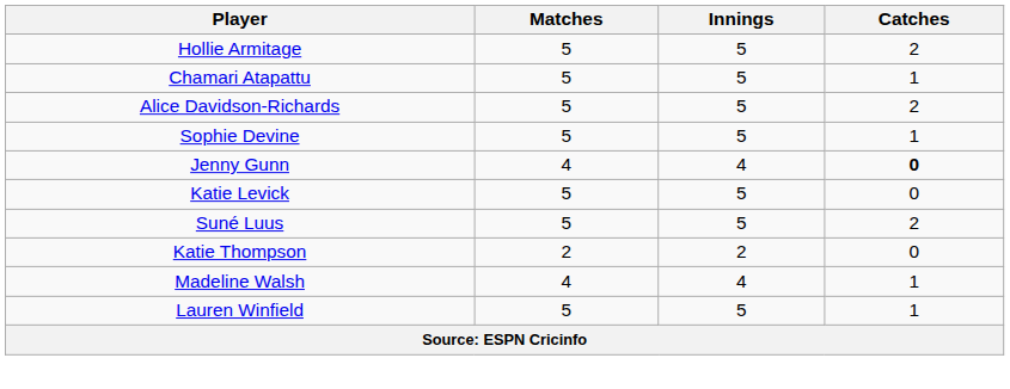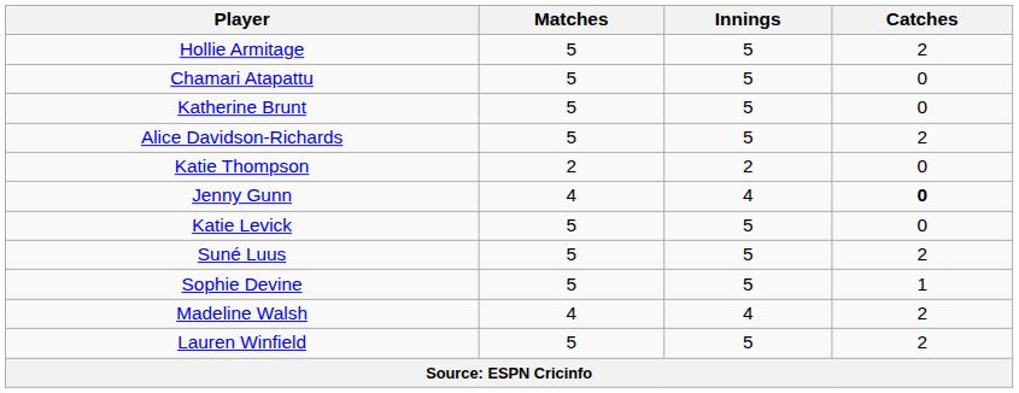Chamari Atapattu | Catches: 1 -> 0
+ row: Katherine Brunt | 5 | 5 | 0
rows swapped: Sophie Devine <-> Katie Thompson
Madeline Walsh | Catches: 1 -> 2
Lauren Winfield | Catches: 1 -> 2
